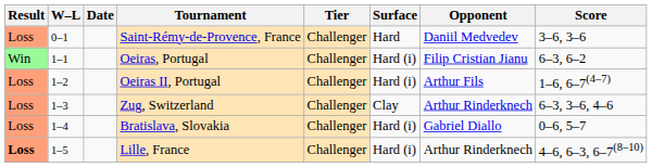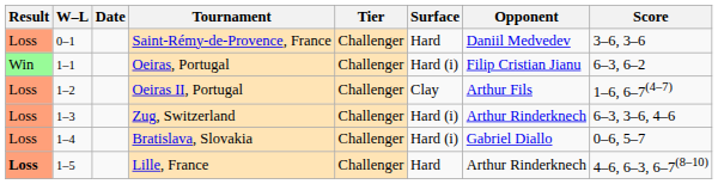Oeiras II, Portugal | Surface: Hard (i) -> Clay
Zug, Switzerland | Surface: Clay -> Hard (i)
Lille, France | Surface: Hard (i) -> Hard
